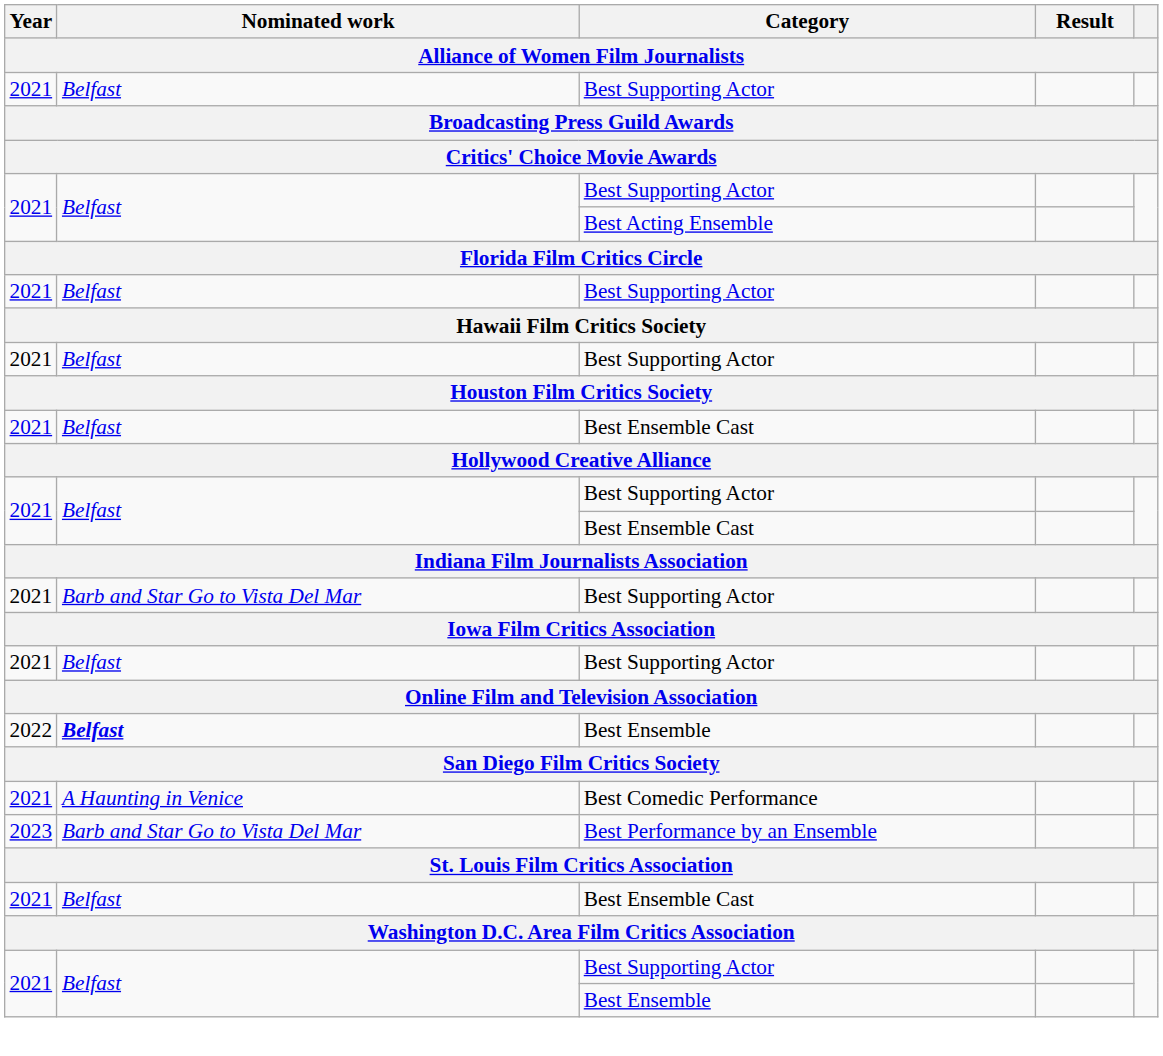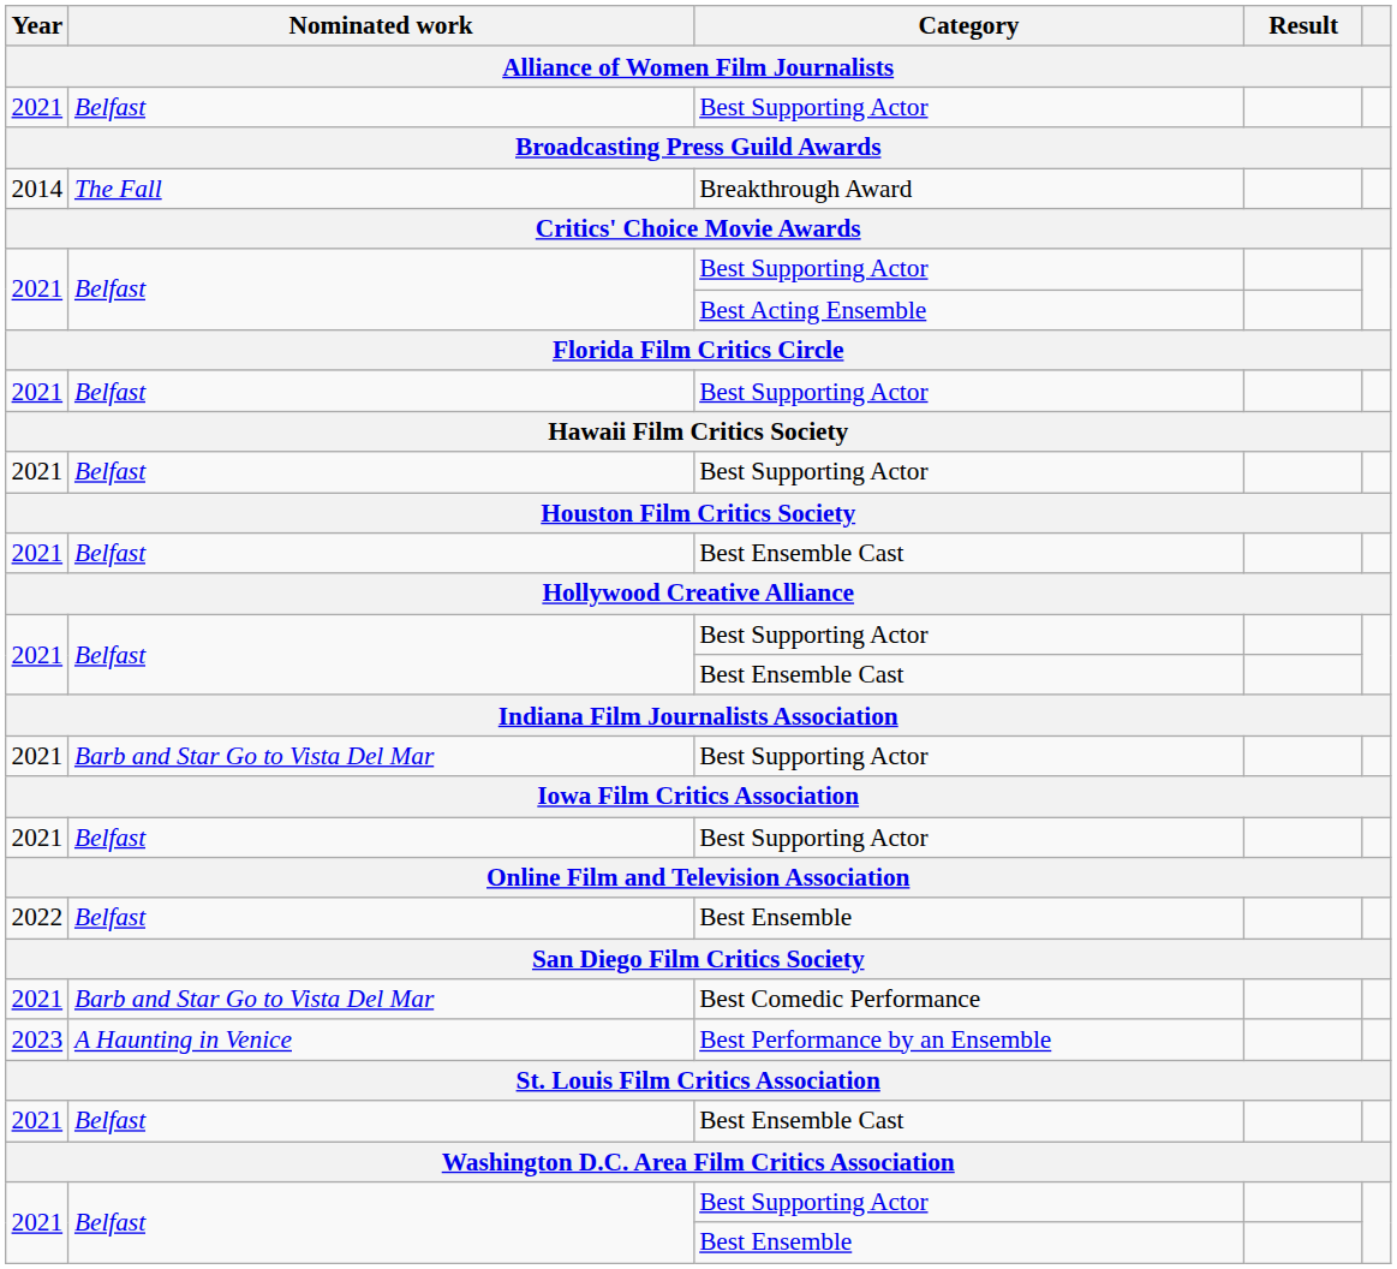+ row: 2014 | The Fall | Breakthrough Award
2022 / Best Ensemble | Nominated work: bold -> normal
Best Comedic Performance | Nominated work: A Haunting in Venice -> Barb and Star Go to Vista Del Mar
Best Performance by an Ensemble | Nominated work: Barb and Star Go to Vista Del Mar -> A Haunting in Venice
